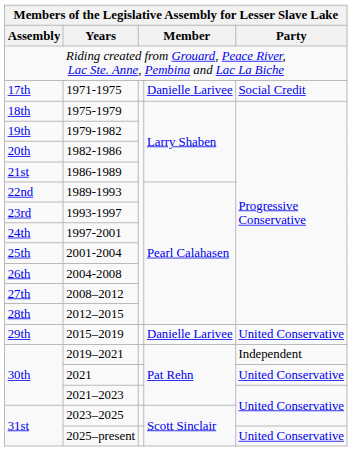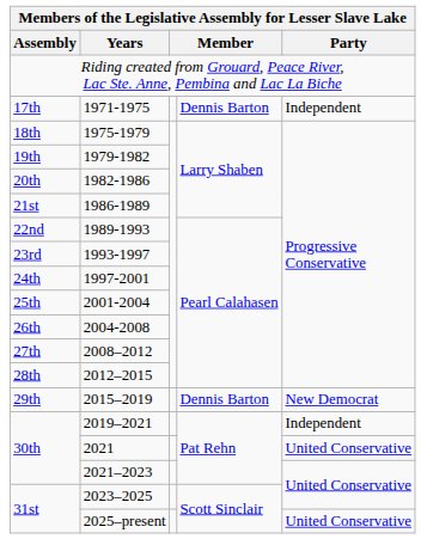1971-1975 | column 4: Danielle Larivee -> Dennis Barton
1971-1975 | Party: Social Credit -> Independent
2015–2019 | column 4: Danielle Larivee -> Dennis Barton
2015–2019 | Party: United Conservative -> New Democrat
